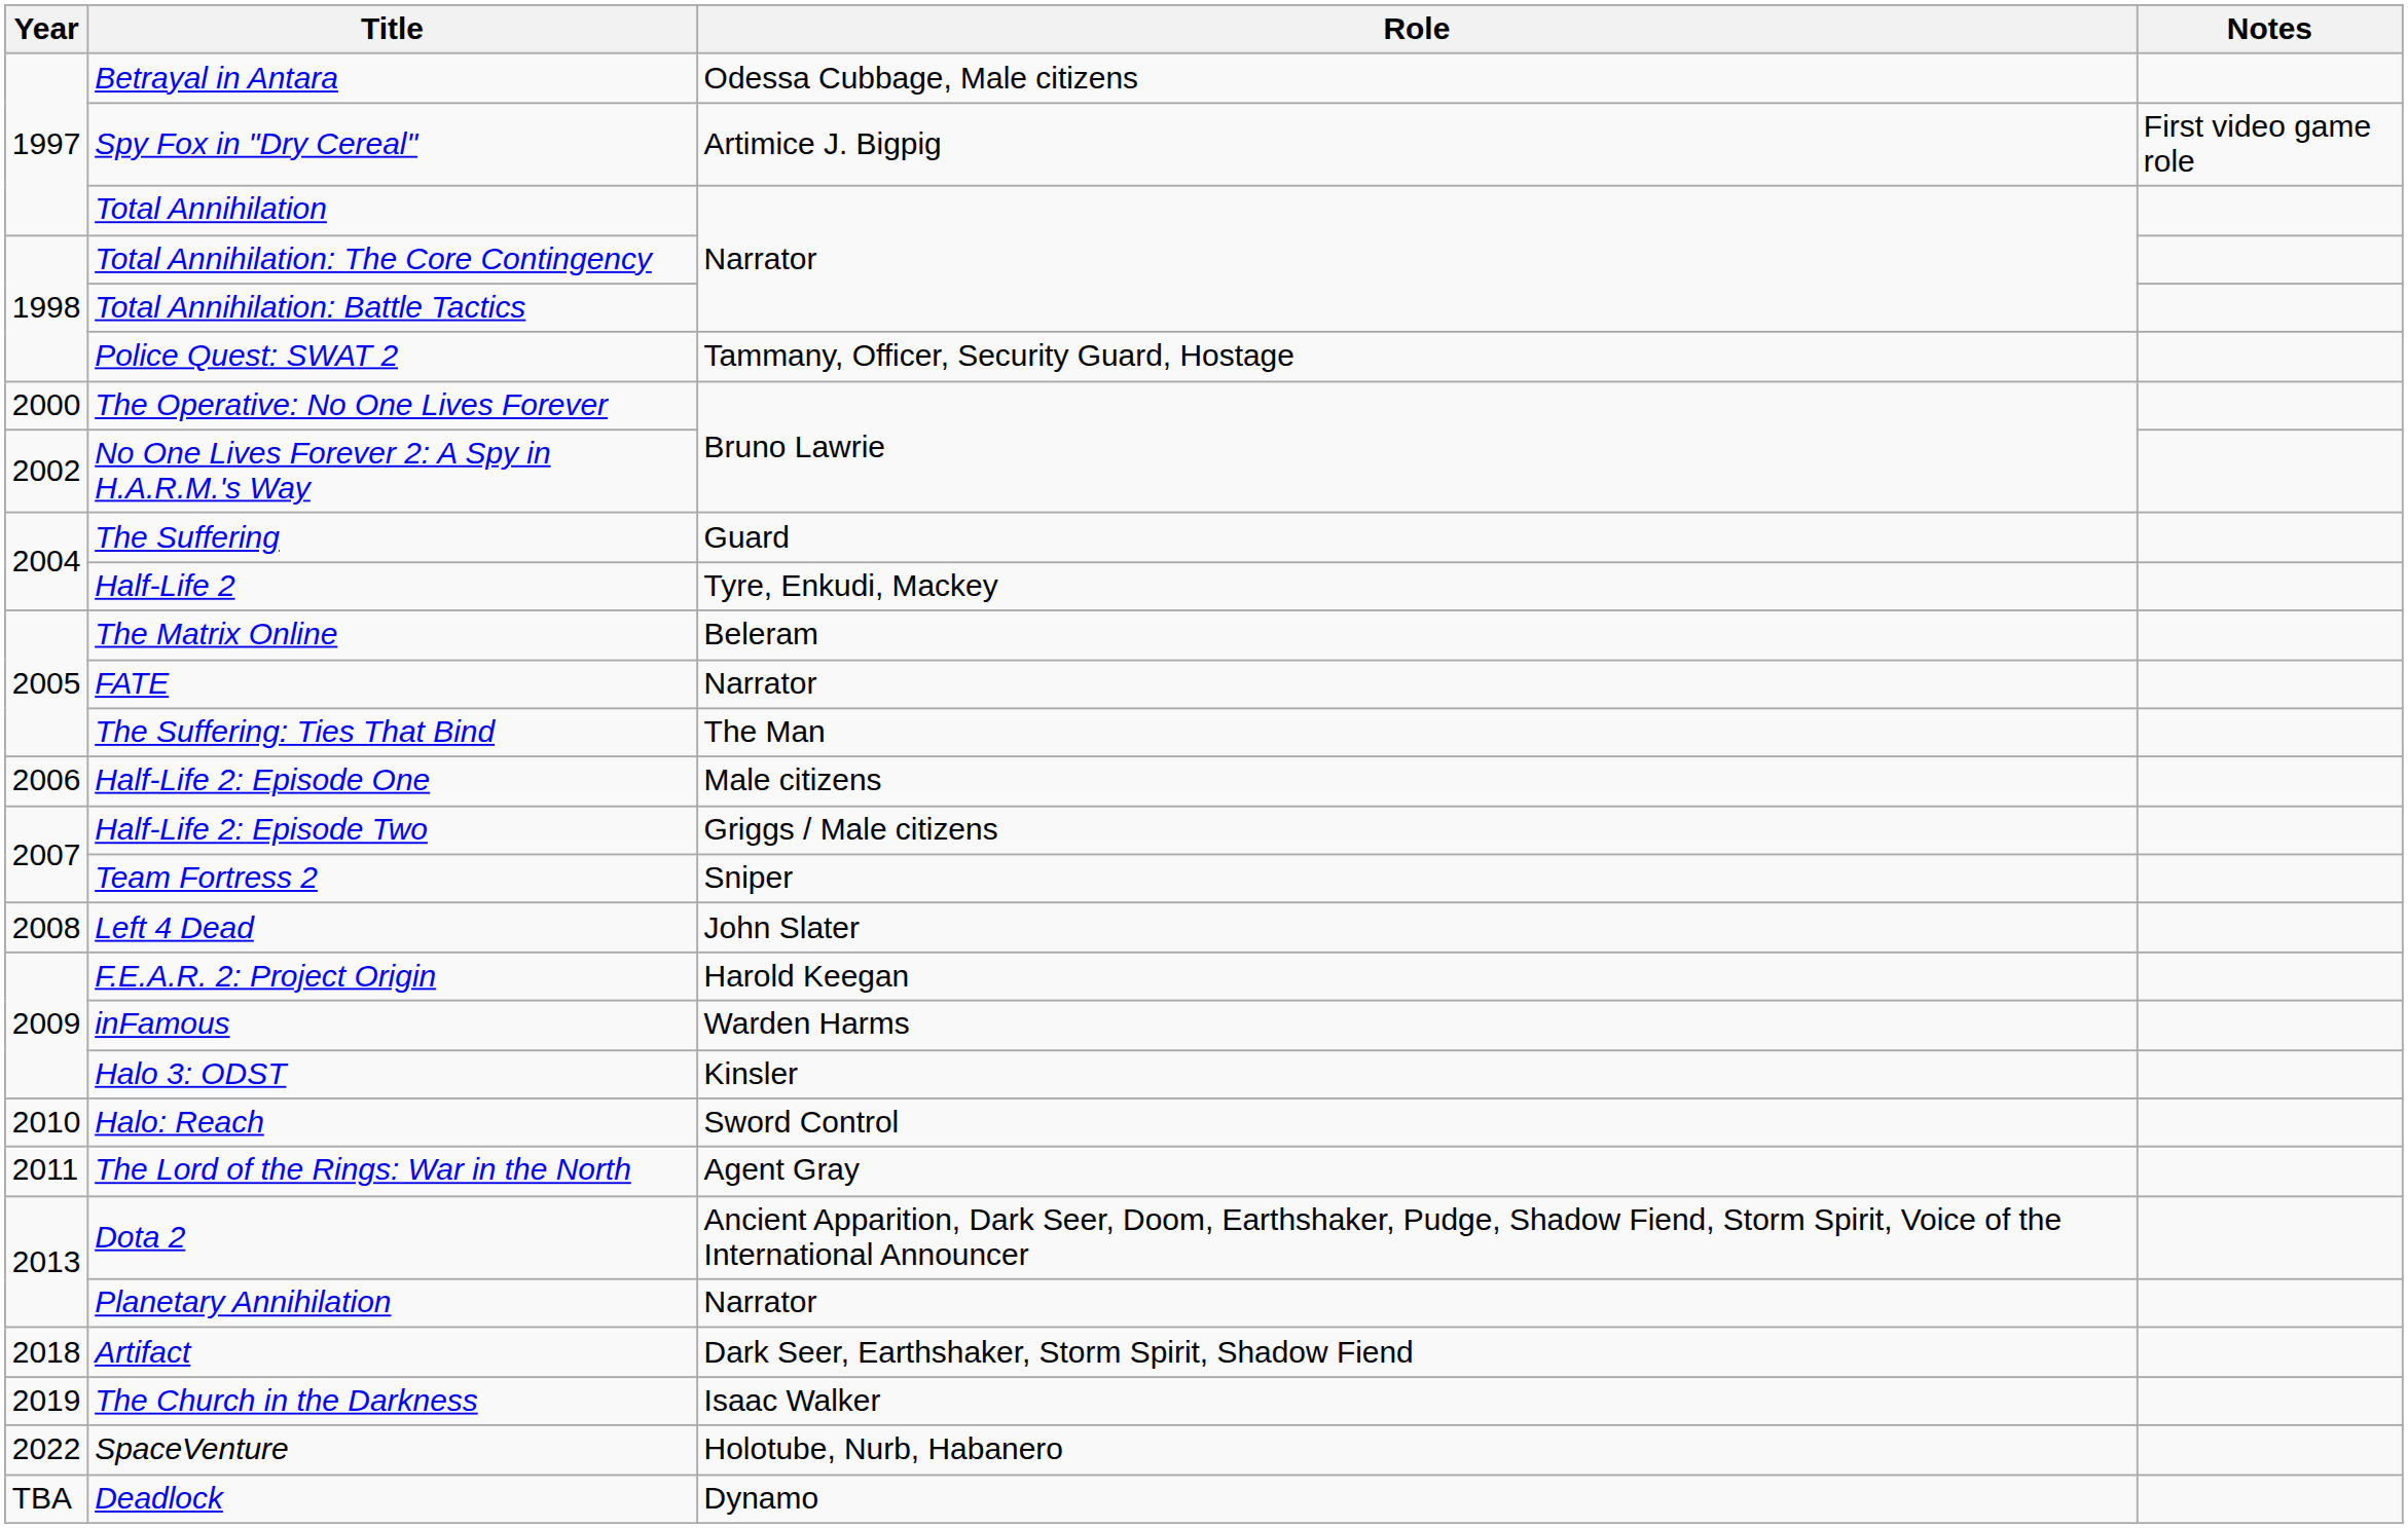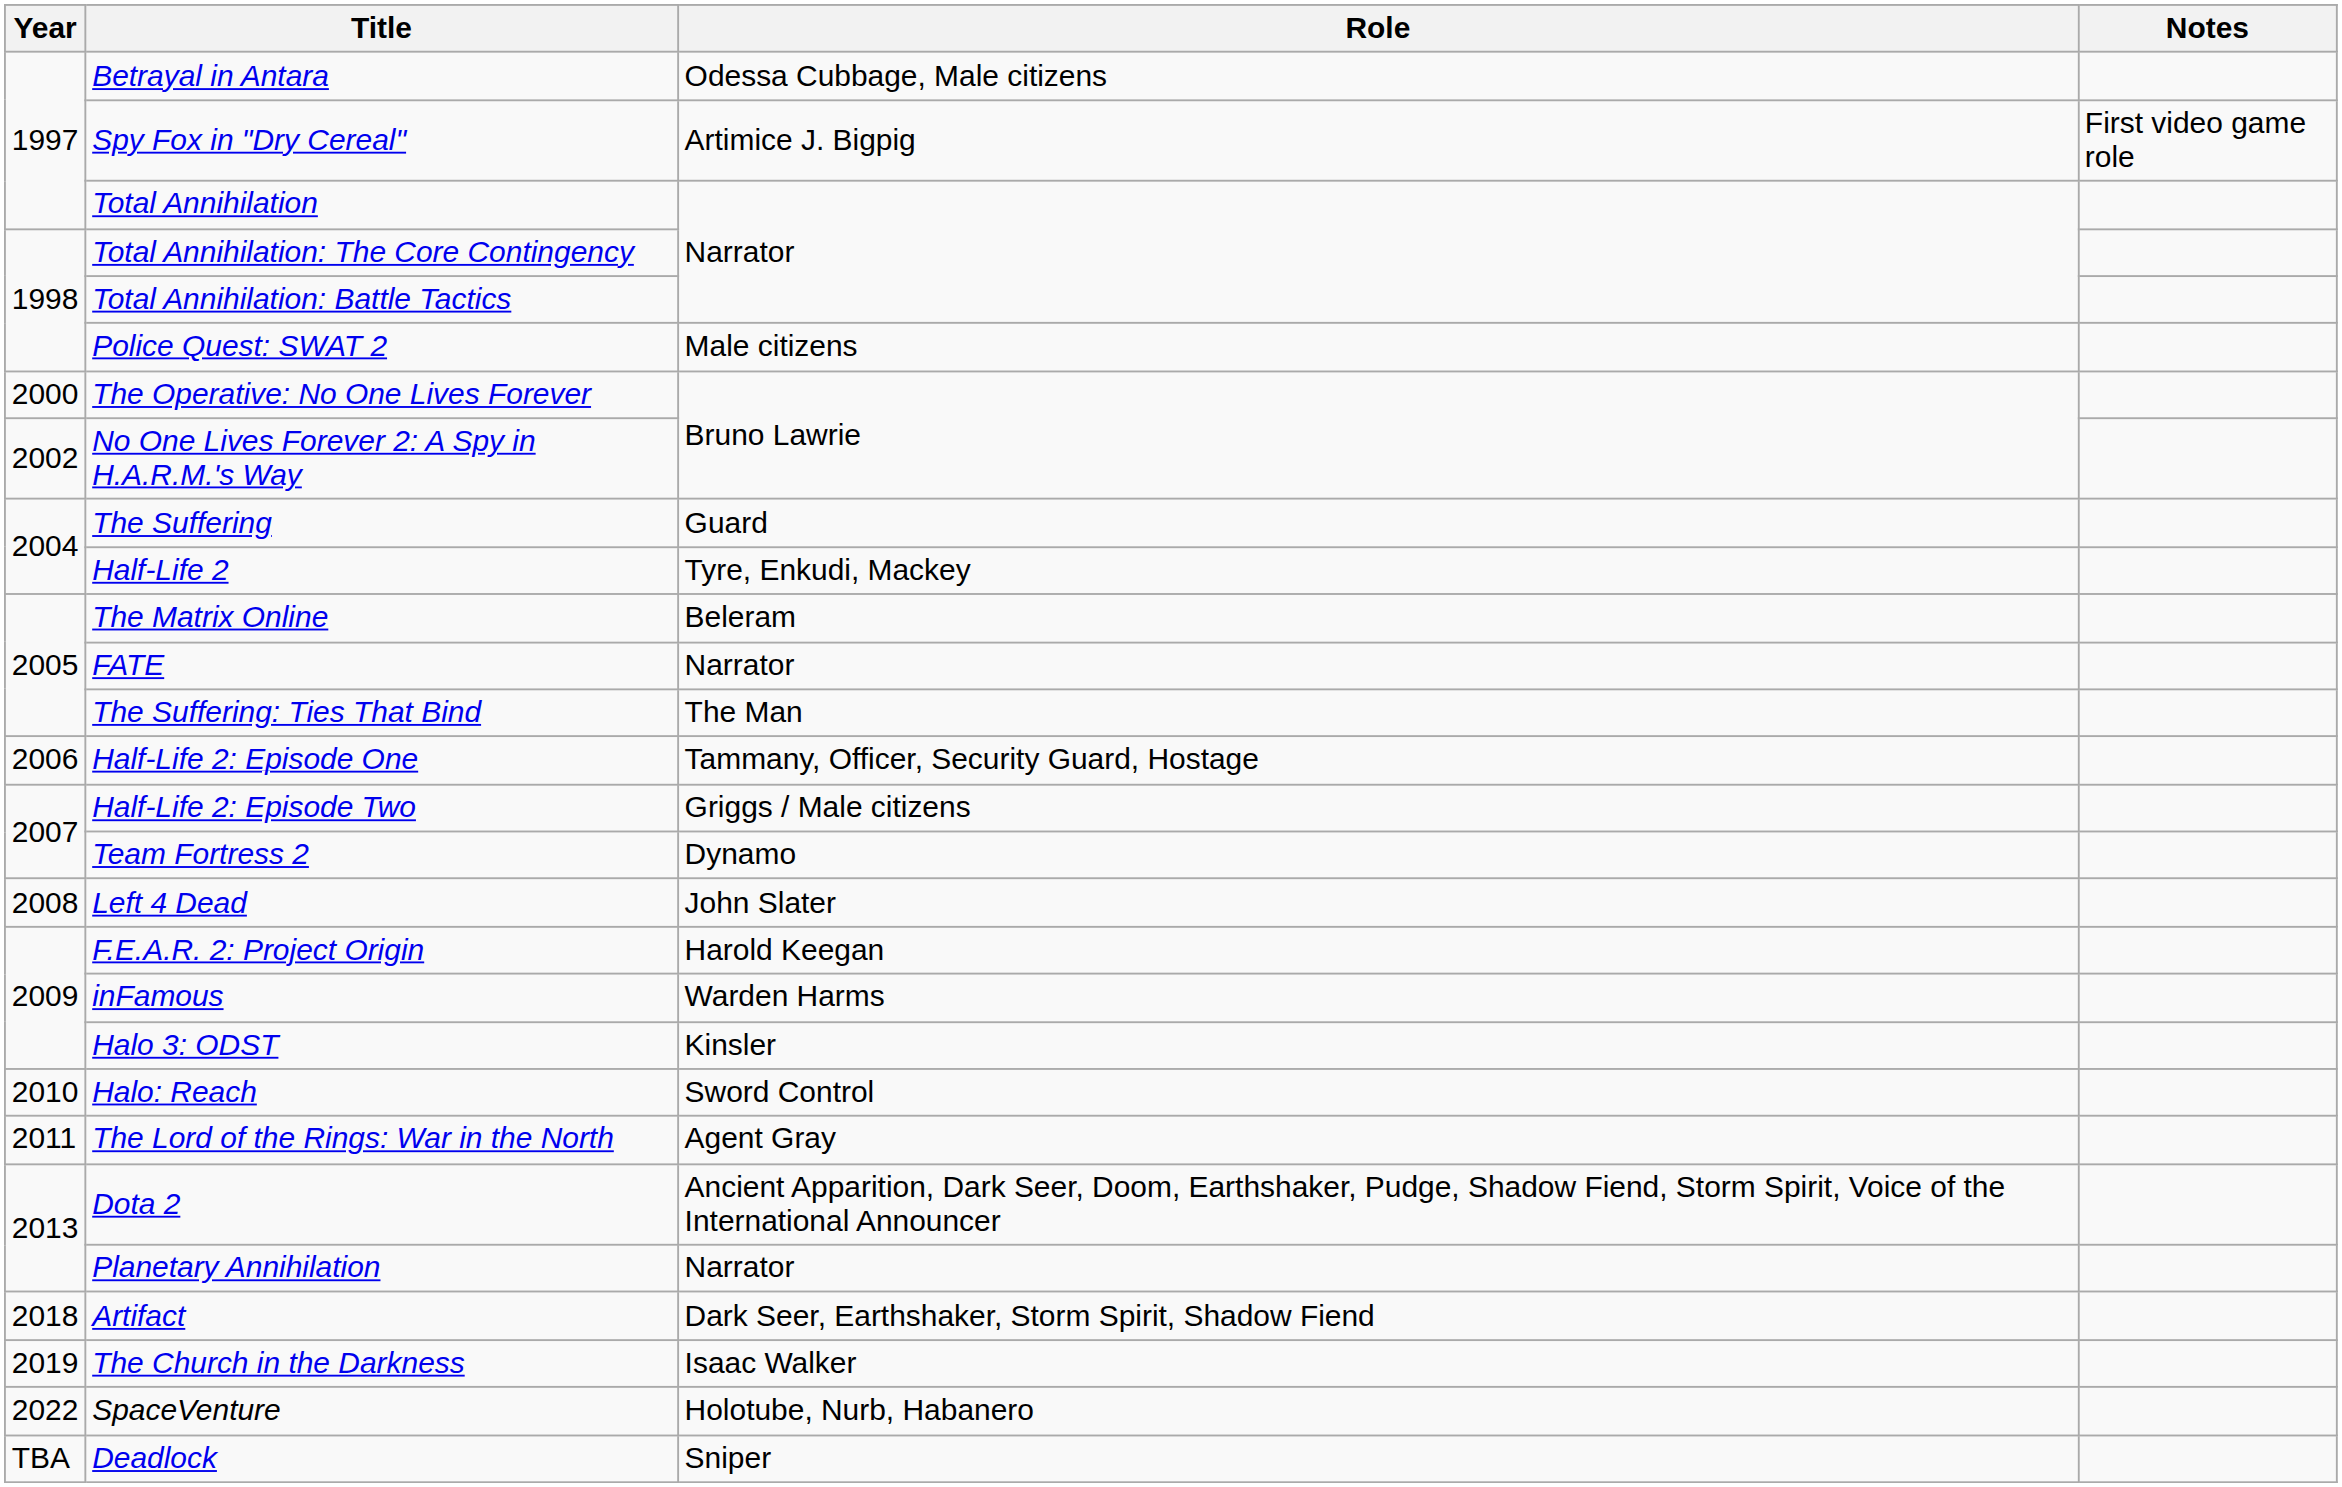Police Quest: SWAT 2 | Role: Tammany, Officer, Security Guard, Hostage -> Male citizens
Half-Life 2: Episode One | Role: Male citizens -> Tammany, Officer, Security Guard, Hostage
Team Fortress 2 | Role: Sniper -> Dynamo
Deadlock | Role: Dynamo -> Sniper
